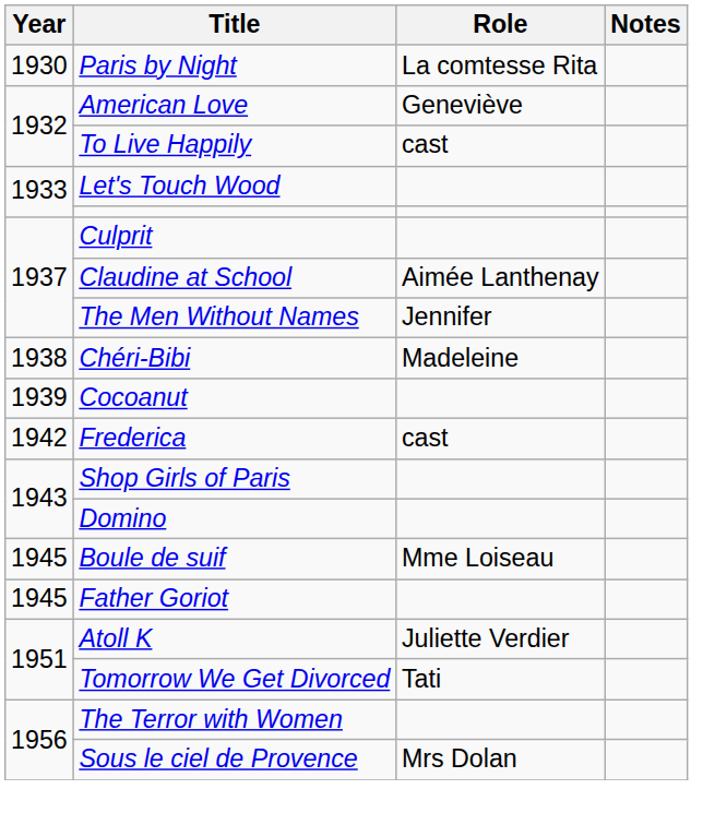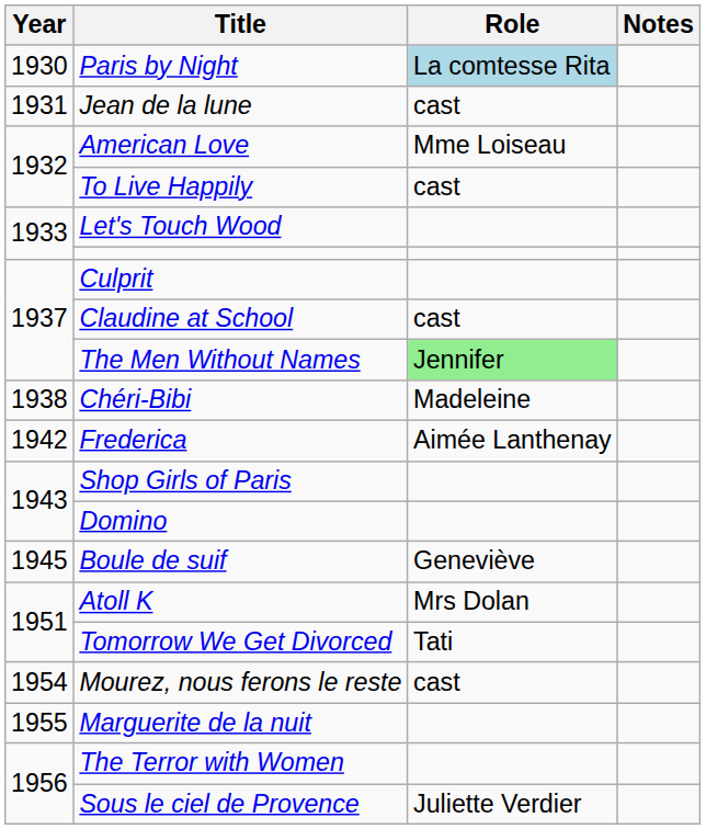Paris by Night | Role: no background -> lightblue background
+ row: 1931 | Jean de la lune | cast
American Love | Role: Geneviève -> Mme Loiseau
Claudine at School | Role: Aimée Lanthenay -> cast
The Men Without Names | Role: no background -> lightgreen background
- row: 1939 | Cocoanut
Frederica | Role: cast -> Aimée Lanthenay
Boule de suif | Role: Mme Loiseau -> Geneviève
- row: 1945 | Father Goriot
Atoll K | Role: Juliette Verdier -> Mrs Dolan
+ row: 1954 | Mourez, nous ferons le reste | cast
+ row: 1955 | Marguerite de la nuit
Sous le ciel de Provence | Role: Mrs Dolan -> Juliette Verdier
